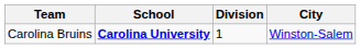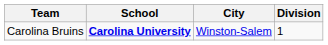columns swapped: City <-> Division
